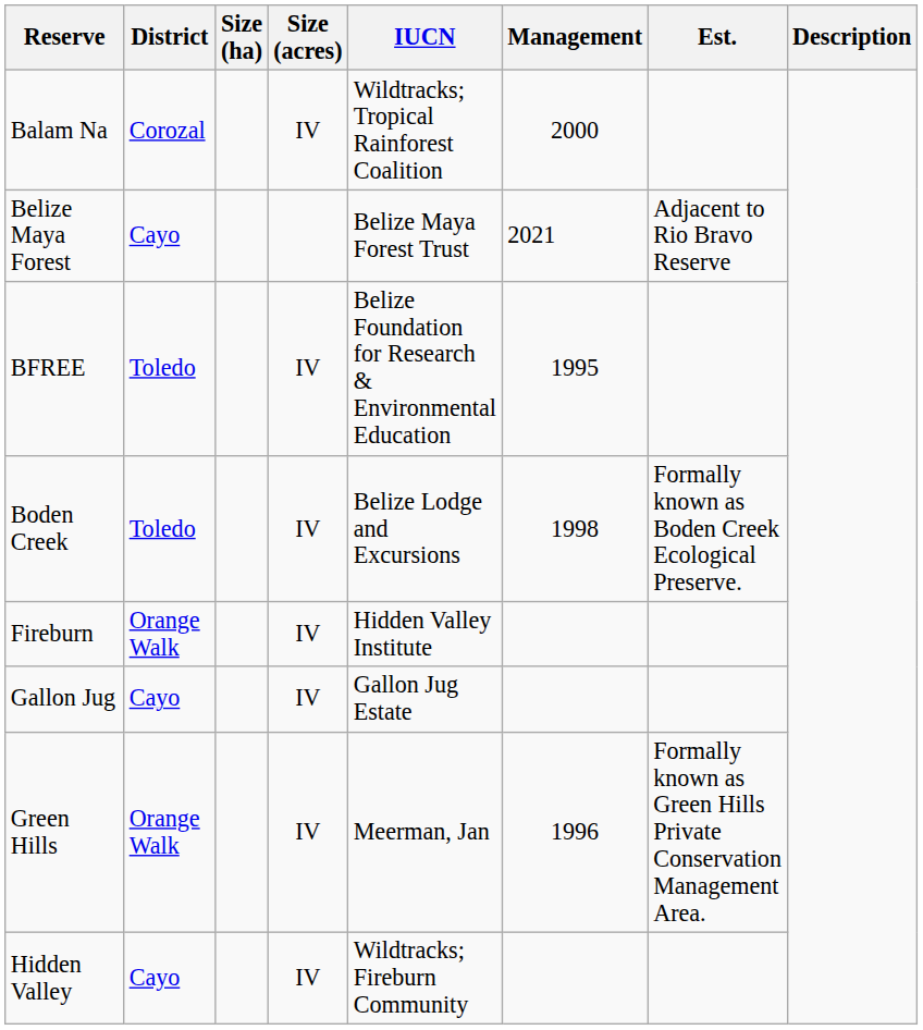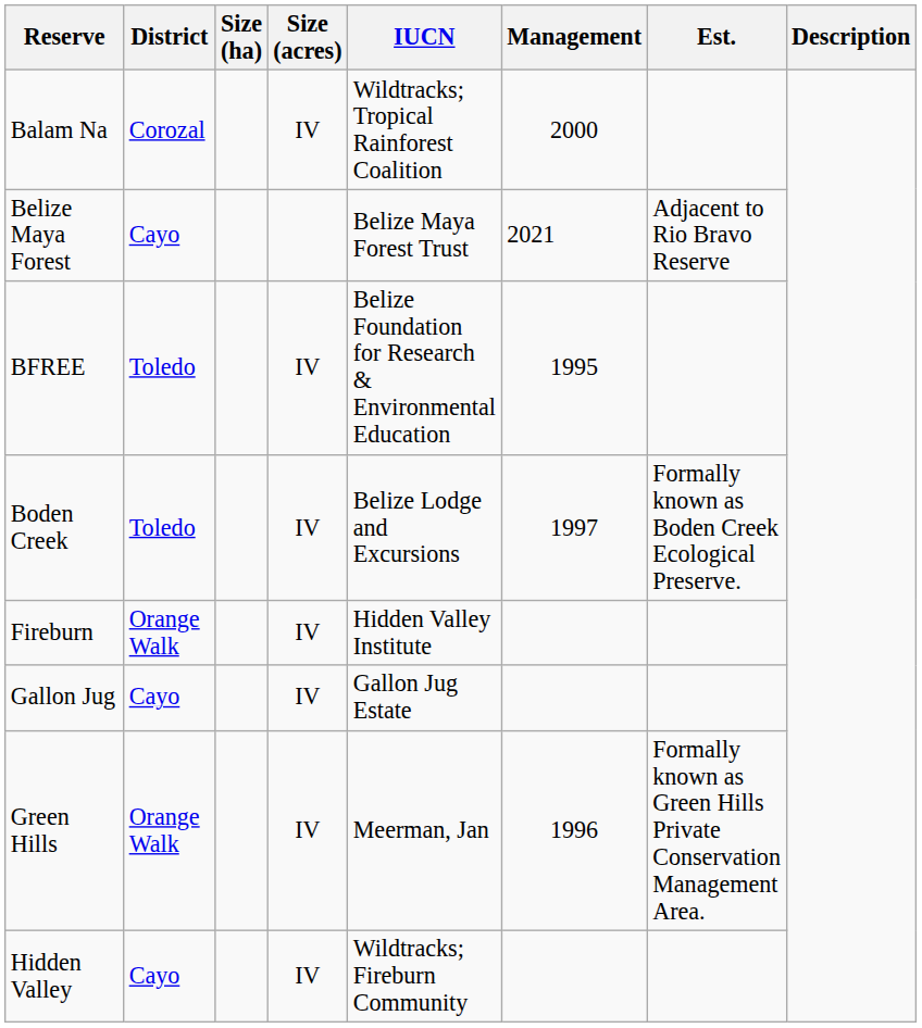Boden Creek | Management: 1998 -> 1997
